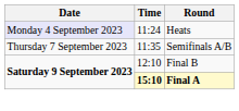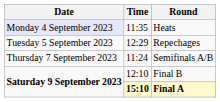Heats | Time: 11:24 -> 11:35
+ row: Tuesday 5 September 2023 | 12:29 | Repechages
Semifinals A/B | Time: 11:35 -> 11:24
